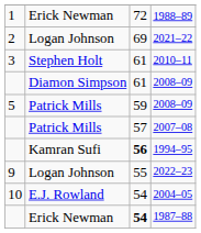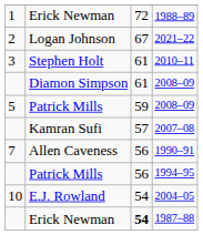2021–22 | column 3: 69 -> 67
2007–08 | column 2: Patrick Mills -> Kamran Sufi
+ row: 7 | Allen Caveness | 56 | 1990–91
1994–95 | column 2: Kamran Sufi -> Patrick Mills
1994–95 | column 3: bold -> normal
- row: 9 | Logan Johnson | 55 | 2022–23
